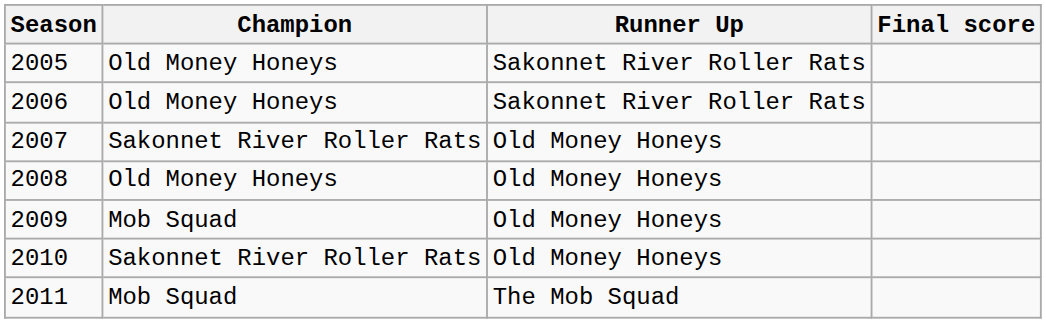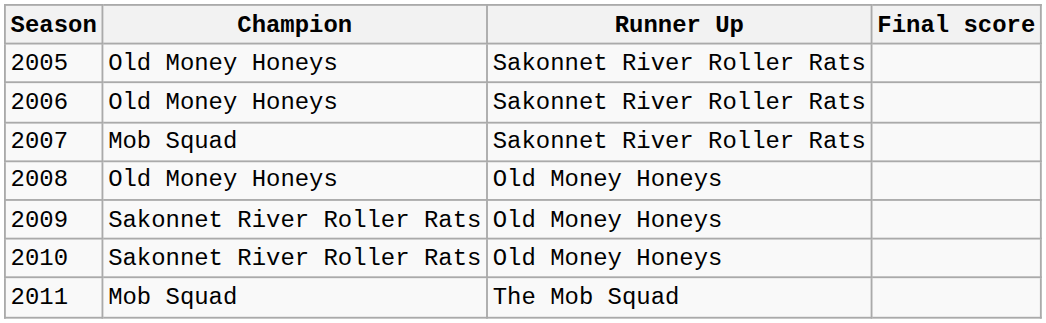2007 | Champion: Sakonnet River Roller Rats -> Mob Squad
2007 | Runner Up: Old Money Honeys -> Sakonnet River Roller Rats
2009 | Champion: Mob Squad -> Sakonnet River Roller Rats
